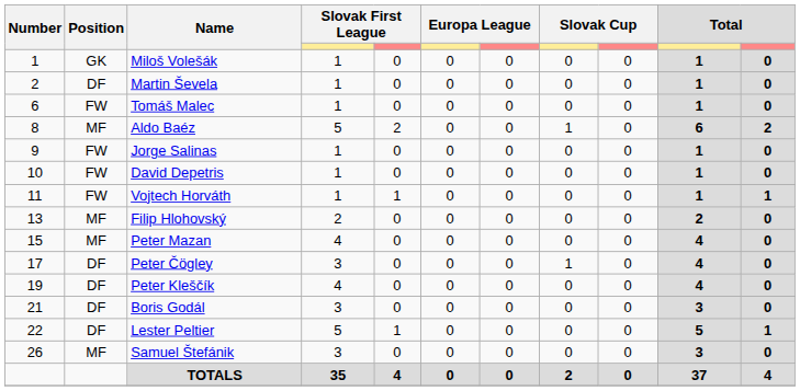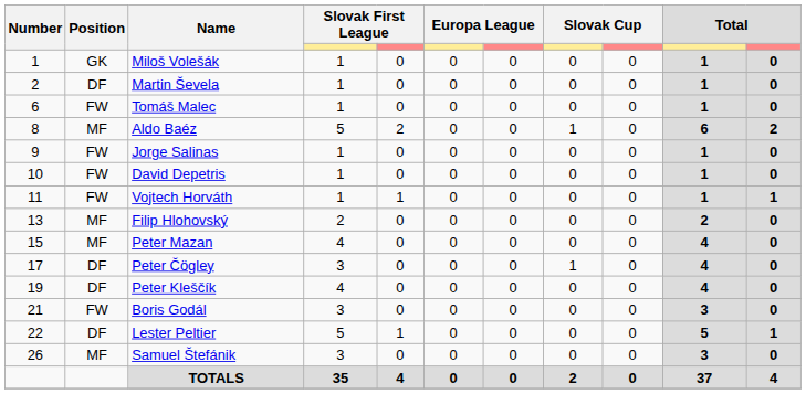Boris Godál | Position: DF -> FW
